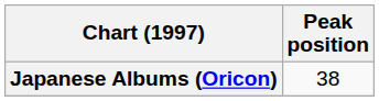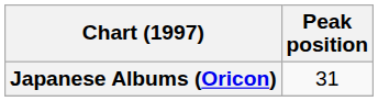Japanese Albums (Oricon) | Peak position: 38 -> 31
